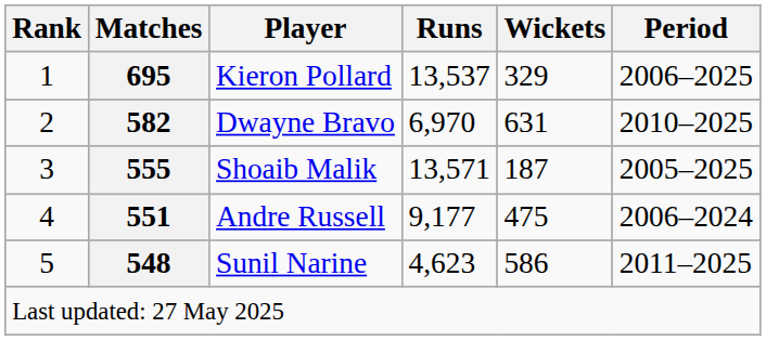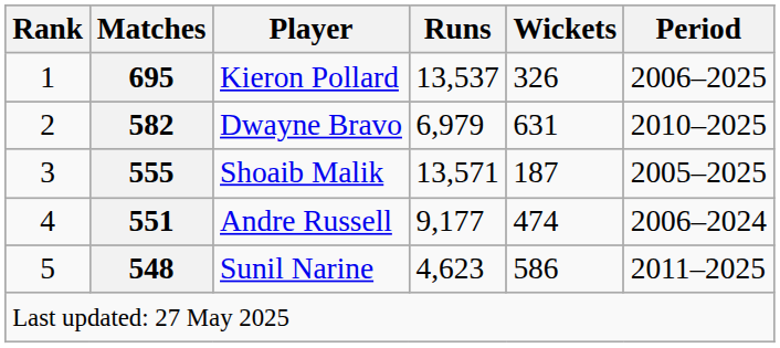Kieron Pollard | Wickets: 329 -> 326
Dwayne Bravo | Runs: 6,970 -> 6,979
Andre Russell | Wickets: 475 -> 474
